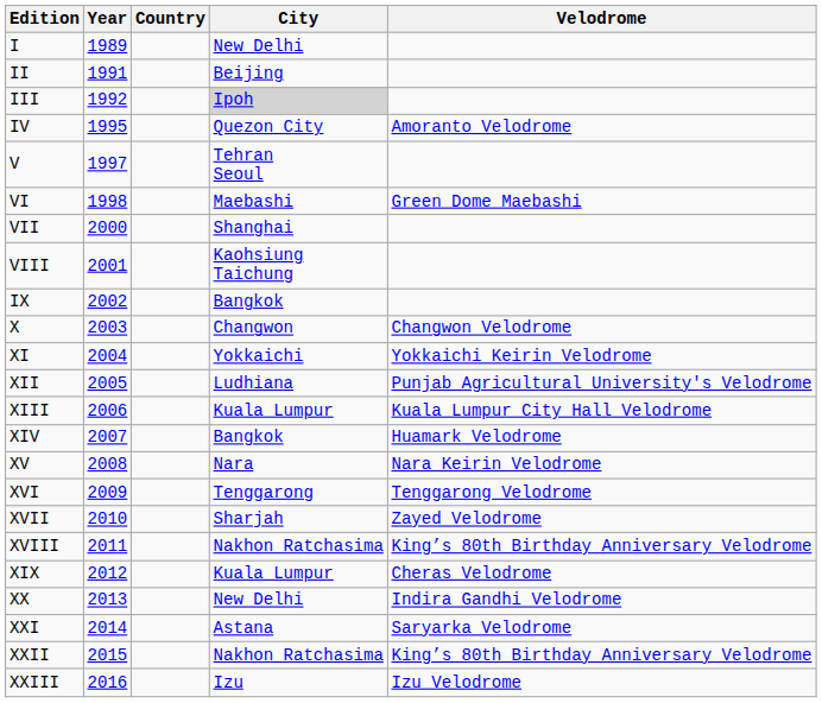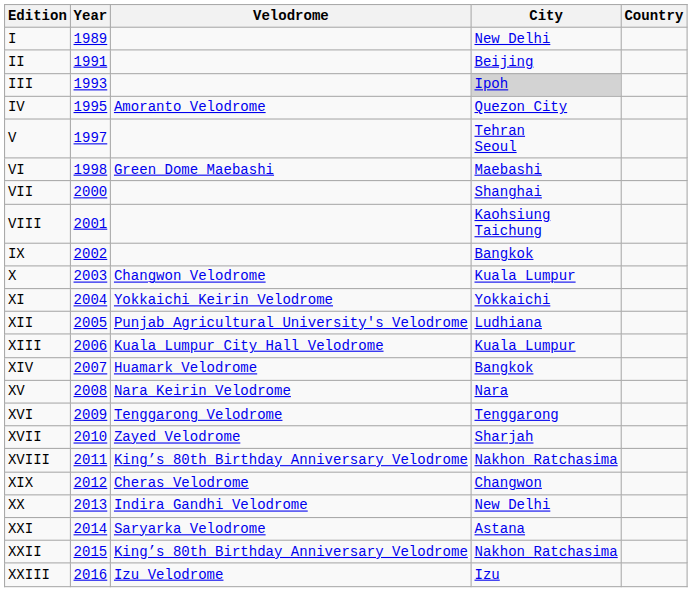columns swapped: Country <-> Velodrome
III | Year: 1992 -> 1993
X | City: Changwon -> Kuala Lumpur
XIX | City: Kuala Lumpur -> Changwon
